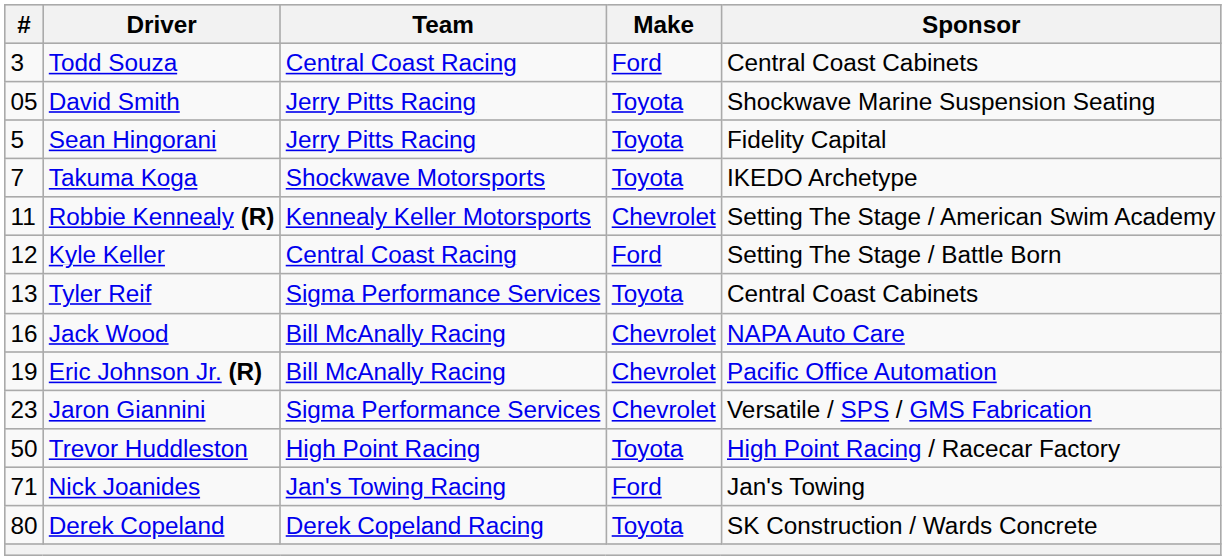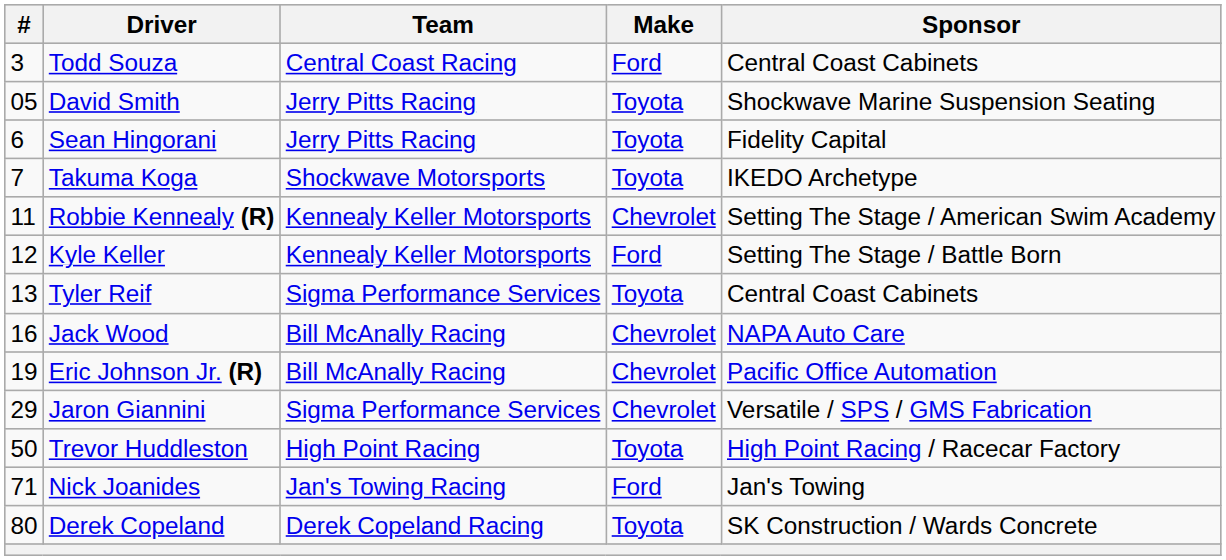Sean Hingorani | #: 5 -> 6
Kyle Keller | Team: Central Coast Racing -> Kennealy Keller Motorsports
Jaron Giannini | #: 23 -> 29
